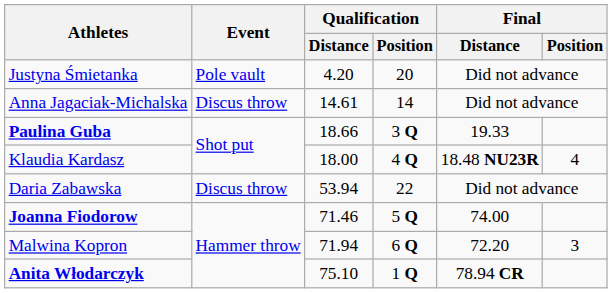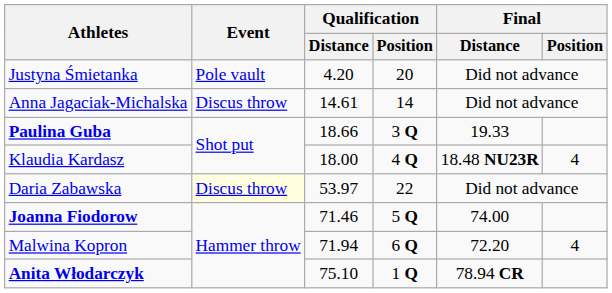Daria Zabawska | Event: no background -> lightyellow background
Daria Zabawska | Qualification / Distance: 53.94 -> 53.97
Malwina Kopron | Final / Position: 3 -> 4
